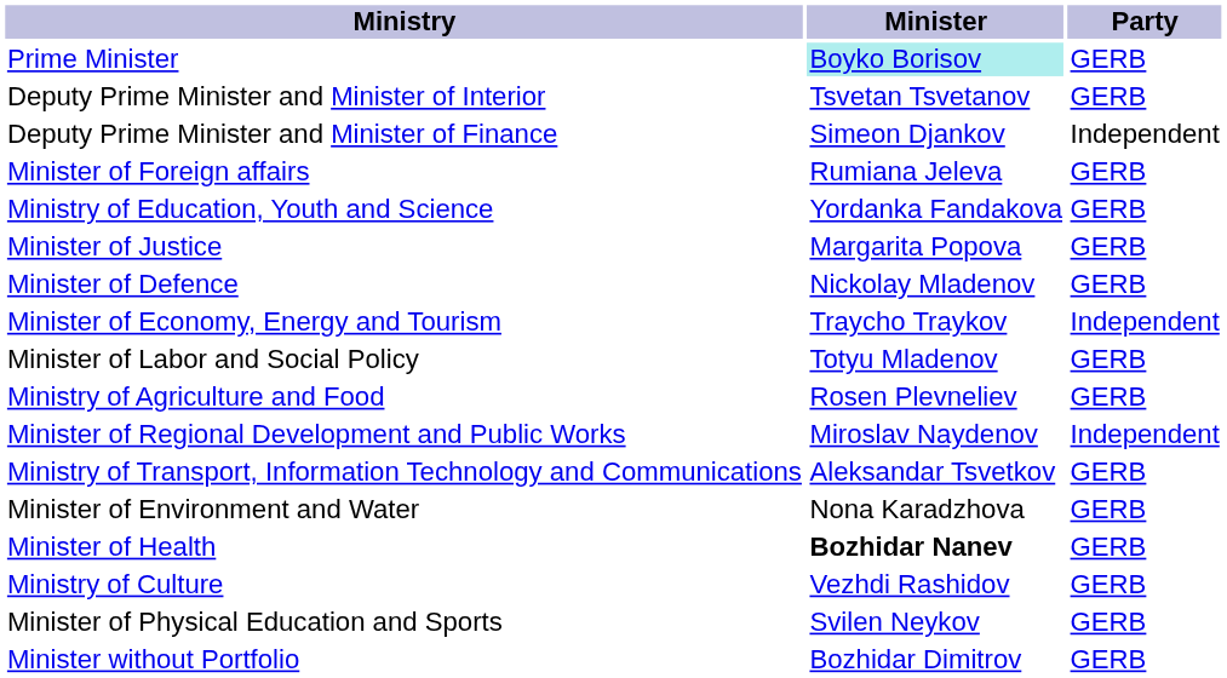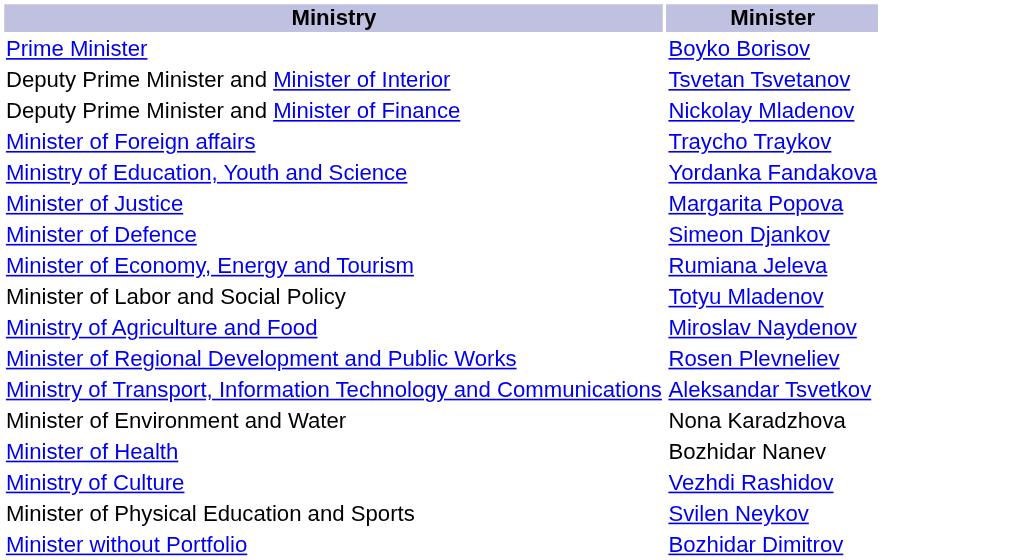- column: Party | GERB | GERB | Independent | GERB | GERB | GERB | GERB | Independent | GERB | GERB | Independent | GERB | GERB | GERB | GERB | GERB | GERB
Prime Minister | Minister: paleturquoise background -> no background
Deputy Prime Minister and Minister of Finance | Minister: Simeon Djankov -> Nickolay Mladenov
Minister of Foreign affairs | Minister: Rumiana Jeleva -> Traycho Traykov
Minister of Defence | Minister: Nickolay Mladenov -> Simeon Djankov
Minister of Economy, Energy and Tourism | Minister: Traycho Traykov -> Rumiana Jeleva
Ministry of Agriculture and Food | Minister: Rosen Plevneliev -> Miroslav Naydenov
Minister of Regional Development and Public Works | Minister: Miroslav Naydenov -> Rosen Plevneliev
Minister of Health | Minister: bold -> normal
